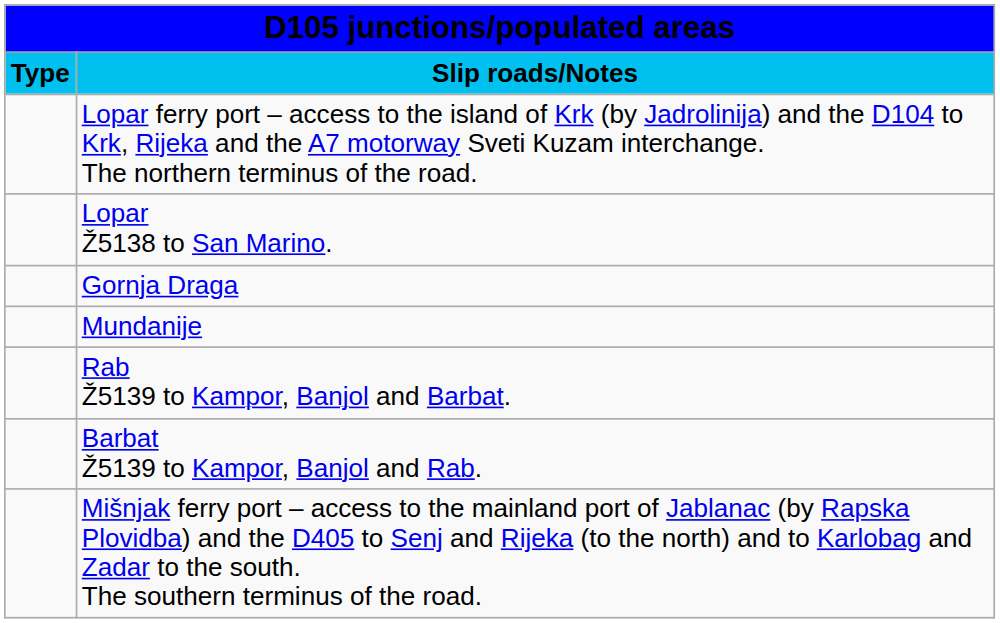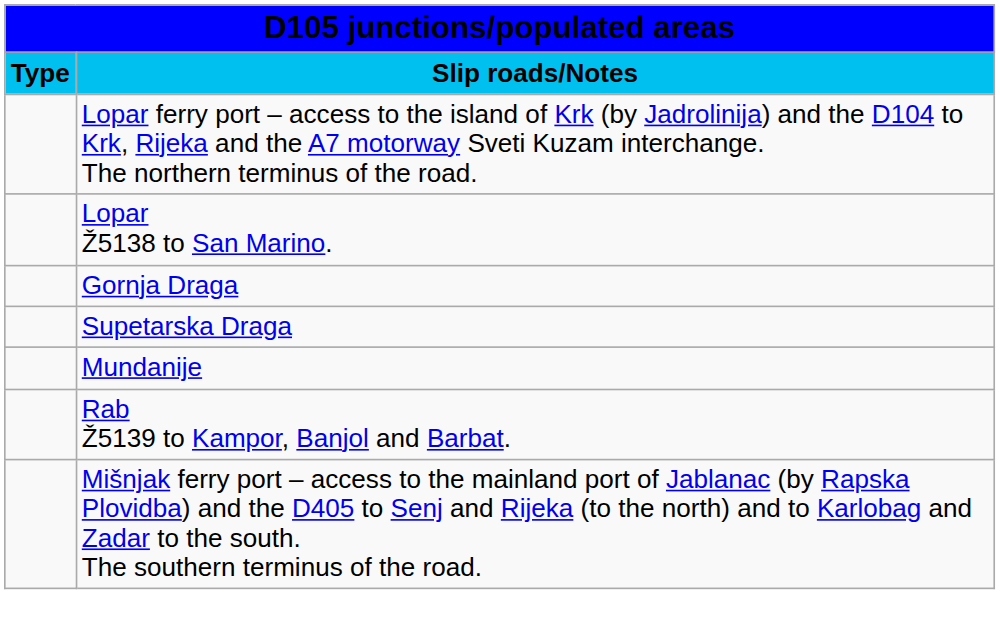+ row: Supetarska Draga
- row: Barbat Ž5139 to Kampor, Banjol and Rab.
